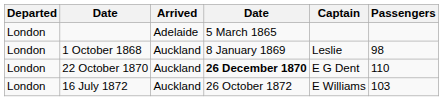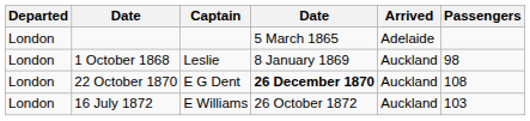columns swapped: Arrived <-> Captain
22 October 1870 | Passengers: 110 -> 108
